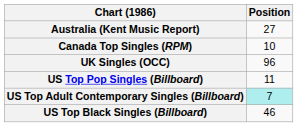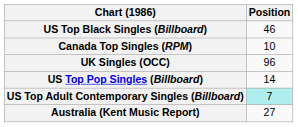rows swapped: Australia (Kent Music Report) <-> US Top Black Singles (Billboard)
US Top Pop Singles (Billboard) | Position: 11 -> 14
